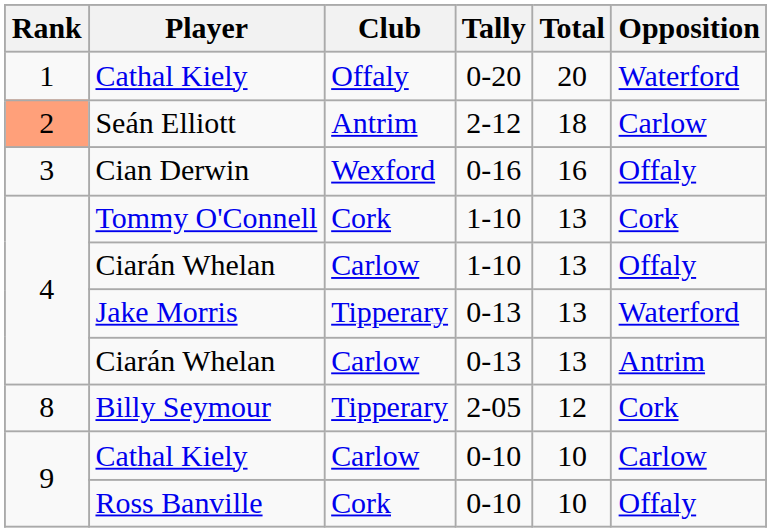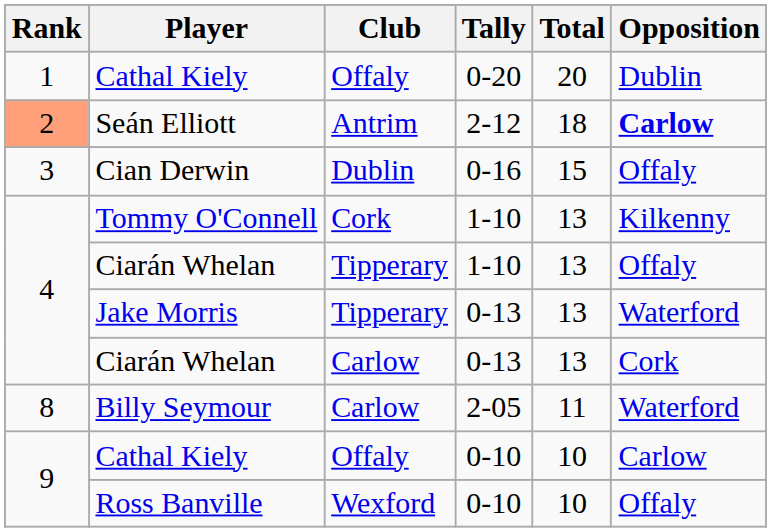Cathal Kiely / 0-20 | Opposition: Waterford -> Dublin
Seán Elliott | Opposition: normal -> bold
Cian Derwin | Club: Wexford -> Dublin
Cian Derwin | Total: 16 -> 15
Tommy O'Connell | Opposition: Cork -> Kilkenny
Ciarán Whelan / 1-10 | Club: Carlow -> Tipperary
Ciarán Whelan / 0-13 | Opposition: Antrim -> Cork
Billy Seymour | Club: Tipperary -> Carlow
Billy Seymour | Total: 12 -> 11
Billy Seymour | Opposition: Cork -> Waterford
Cathal Kiely / 0-10 | Club: Carlow -> Offaly
Ross Banville | Club: Cork -> Wexford
